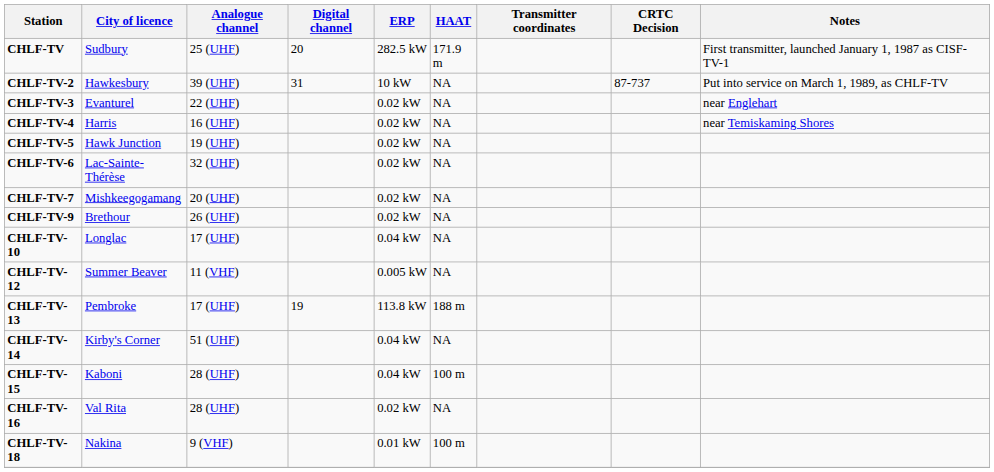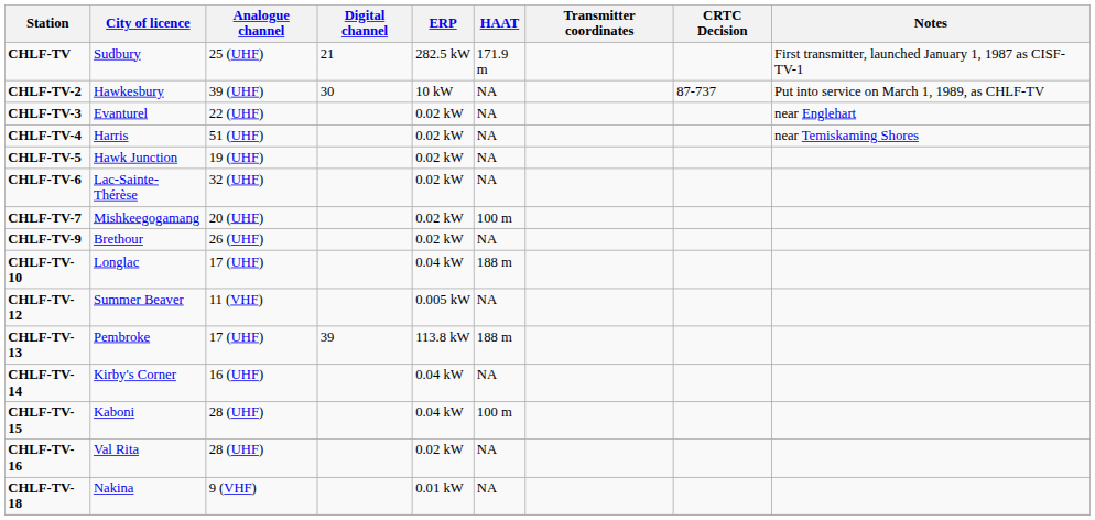CHLF-TV | Digital channel: 20 -> 21
CHLF-TV-2 | Digital channel: 31 -> 30
CHLF-TV-4 | Analogue channel: 16 (UHF) -> 51 (UHF)
CHLF-TV-7 | HAAT: NA -> 100 m
CHLF-TV-10 | HAAT: NA -> 188 m
CHLF-TV-13 | Digital channel: 19 -> 39
CHLF-TV-14 | Analogue channel: 51 (UHF) -> 16 (UHF)
CHLF-TV-18 | HAAT: 100 m -> NA
